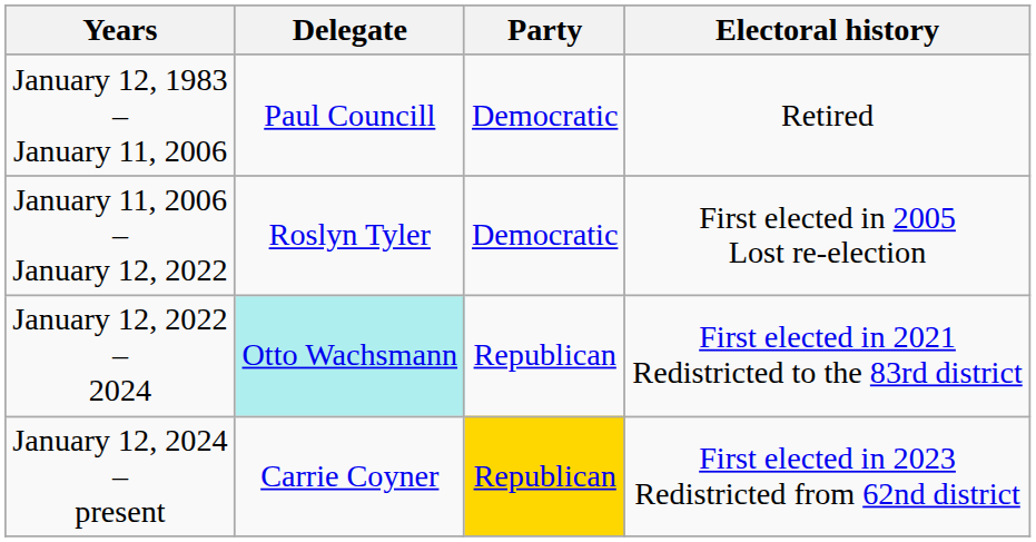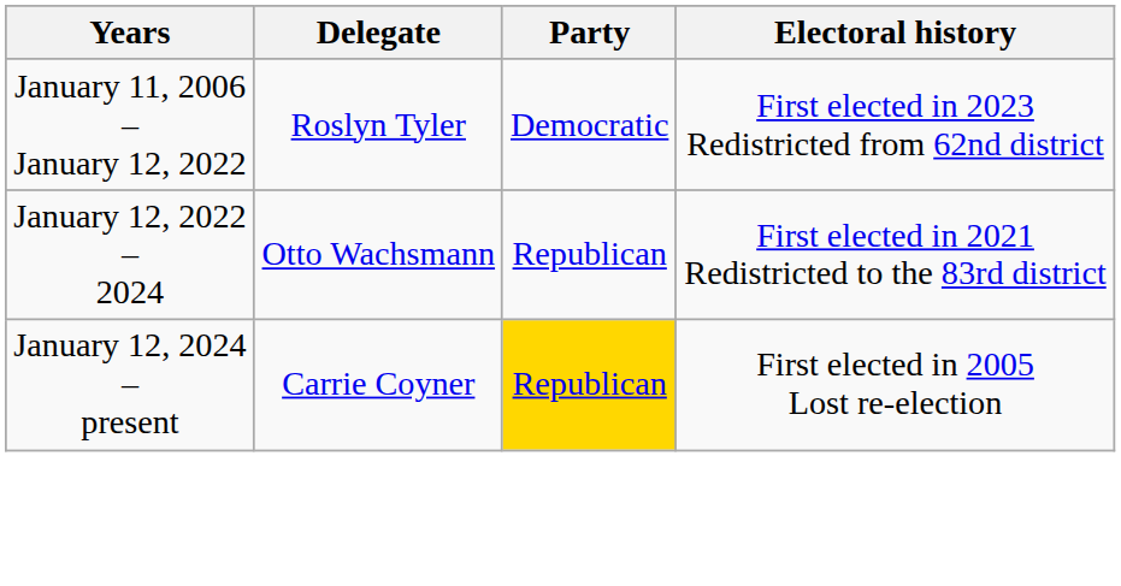- row: January 12, 1983 – January 11, 2006 | Paul Councill | Democratic | Retired
January 11, 2006 – January 12, 2022 | Electoral history: First elected in 2005 Lost re-election -> First elected in 2023 Redistricted from 62nd district
January 12, 2022 – 2024 | Delegate: paleturquoise background -> no background
January 12, 2024 – present | Electoral history: First elected in 2023 Redistricted from 62nd district -> First elected in 2005 Lost re-election
